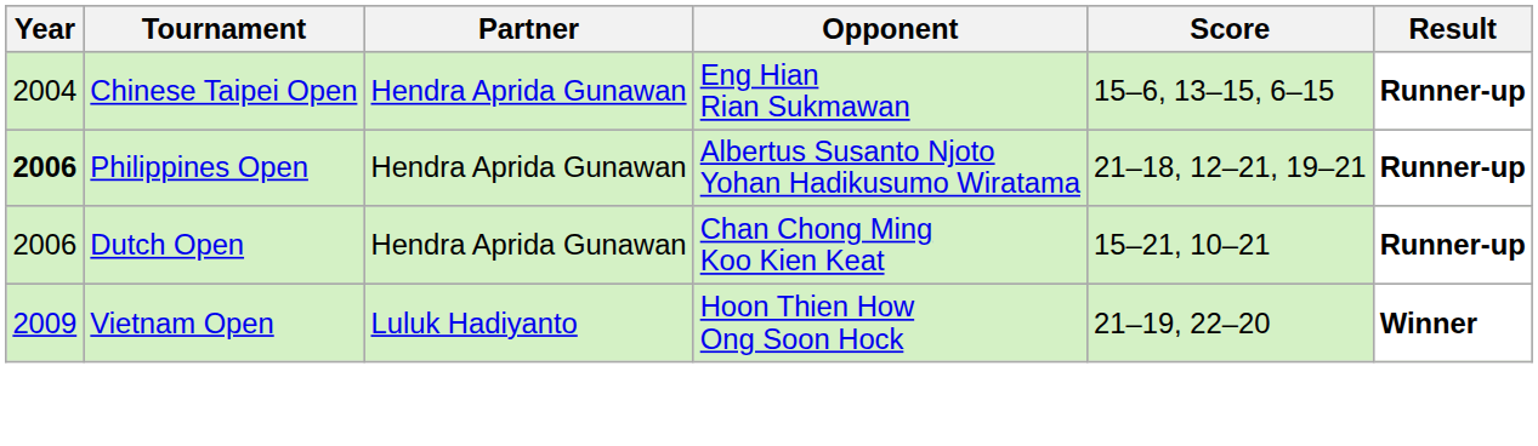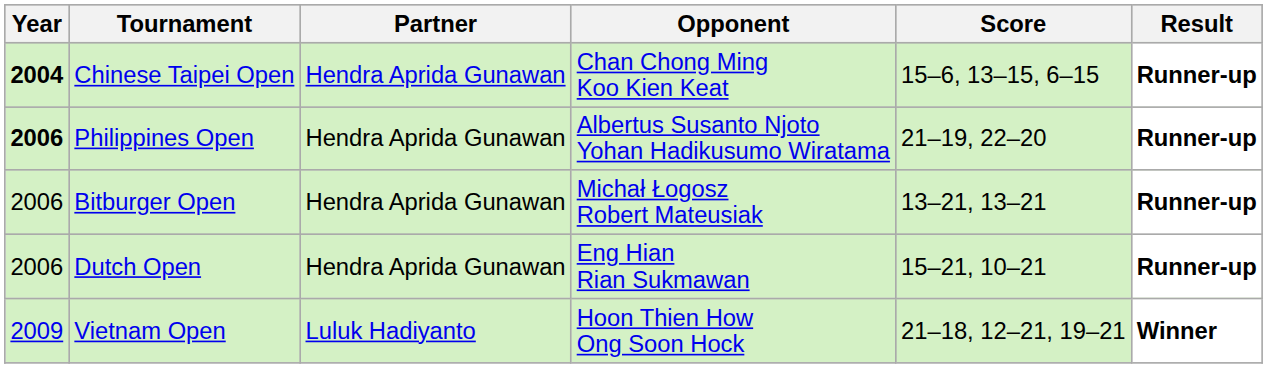Chinese Taipei Open | Year: normal -> bold
Chinese Taipei Open | Opponent: Eng Hian Rian Sukmawan -> Chan Chong Ming Koo Kien Keat
Philippines Open | Score: 21–18, 12–21, 19–21 -> 21–19, 22–20
+ row: 2006 | Bitburger Open | Hendra Aprida Gunawan | Michał Łogosz Robert Mateusiak | 13–21, 13–21 | Runner-up
Dutch Open | Opponent: Chan Chong Ming Koo Kien Keat -> Eng Hian Rian Sukmawan
Vietnam Open | Score: 21–19, 22–20 -> 21–18, 12–21, 19–21
